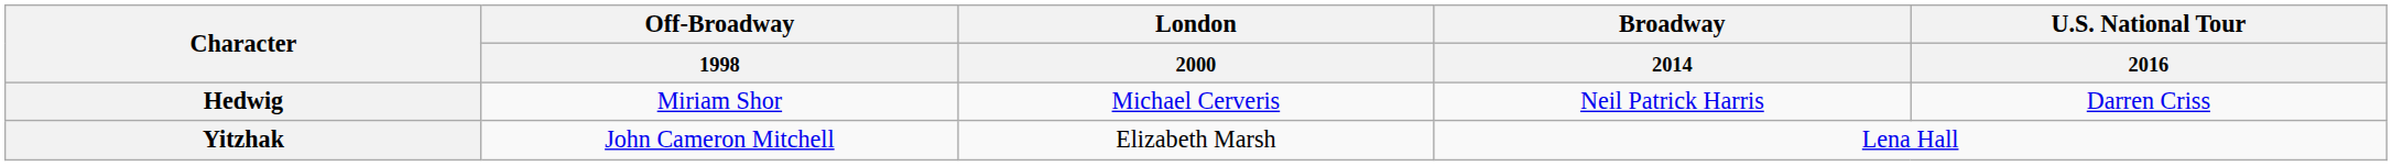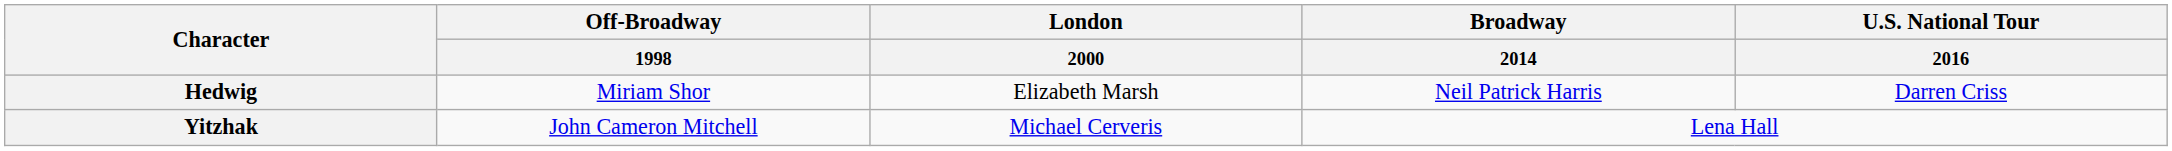Hedwig | London / 2000: Michael Cerveris -> Elizabeth Marsh
Yitzhak | London / 2000: Elizabeth Marsh -> Michael Cerveris
